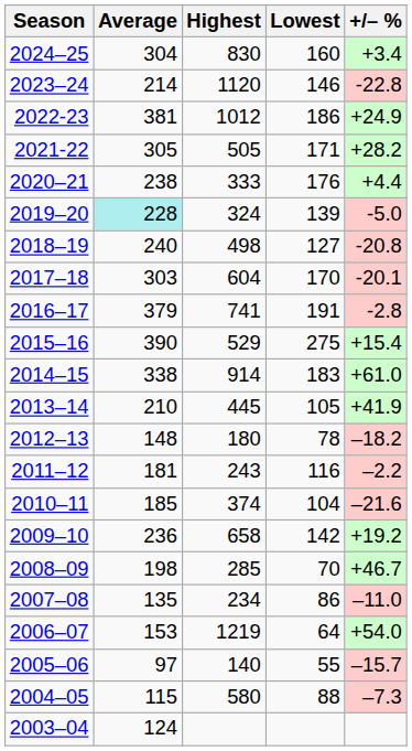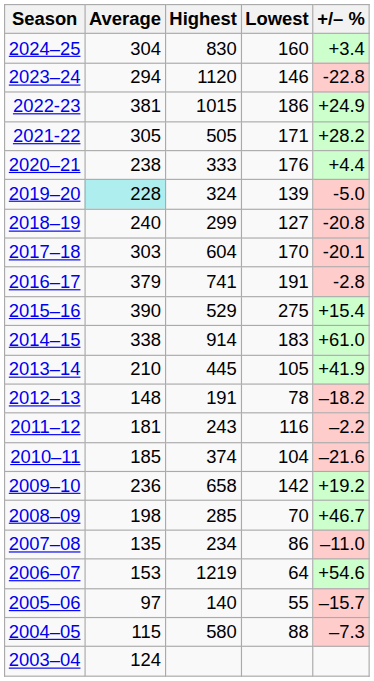2023–24 | Average: 214 -> 294
2022-23 | Highest: 1012 -> 1015
2018–19 | Highest: 498 -> 299
2012–13 | Highest: 180 -> 191
2006–07 | +/– %: +54.0 -> +54.6
